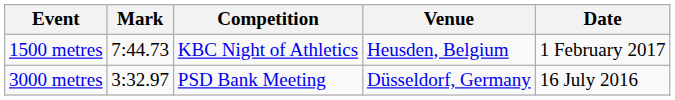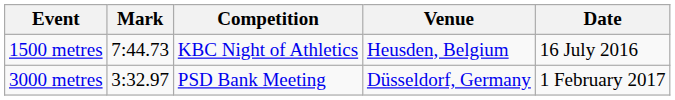1500 metres | Date: 1 February 2017 -> 16 July 2016
3000 metres | Date: 16 July 2016 -> 1 February 2017
